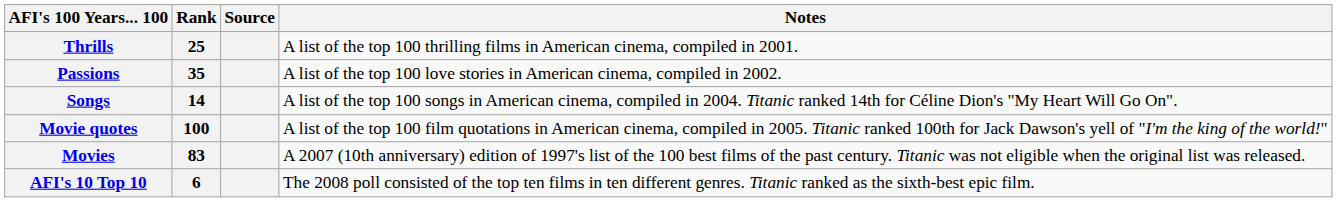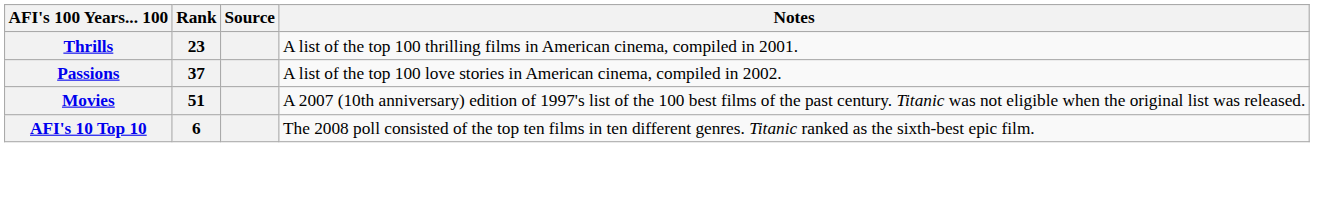Thrills | Rank: 25 -> 23
Passions | Rank: 35 -> 37
- row: Songs | 14 | A list of the top 100 songs in American cinema, compiled in 2004. Titanic ranked 14th for Céline Dion's "My Heart Will Go On".
- row: Movie quotes | 100 | A list of the top 100 film quotations in American cinema, compiled in 2005. Titanic ranked 100th for Jack Dawson's yell of "I'm the king of the world!"
Movies | Rank: 83 -> 51
